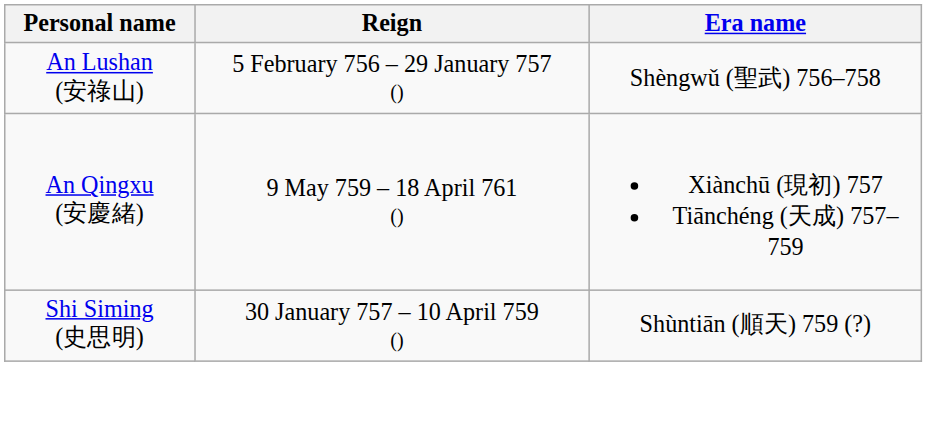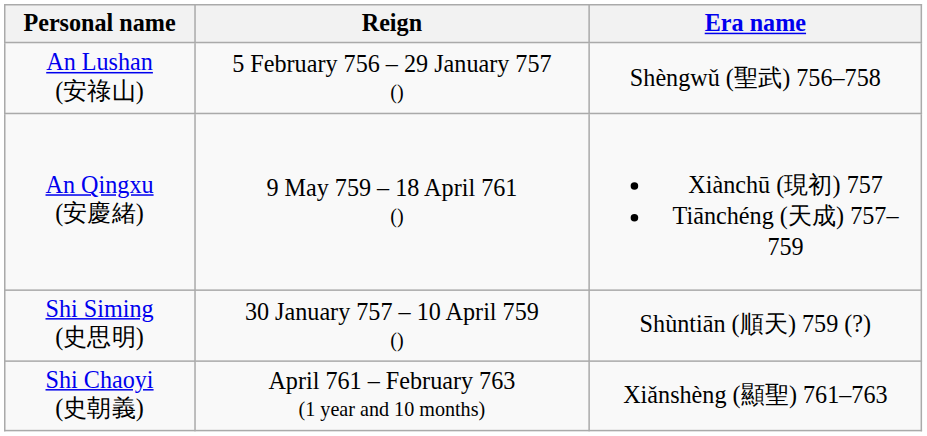+ row: Shi Chaoyi (史朝義) | April 761 – February 763 (1 year and 10 months) | Xiǎnshèng (顯聖) 761–763
